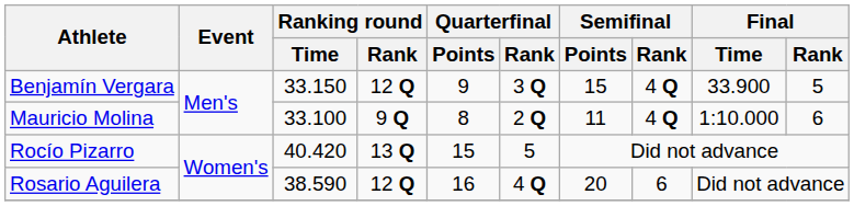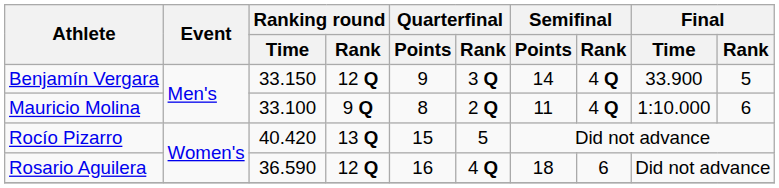Benjamín Vergara | Semifinal / Points: 15 -> 14
Rosario Aguilera | Ranking round / Time: 38.590 -> 36.590
Rosario Aguilera | Semifinal / Points: 20 -> 18
